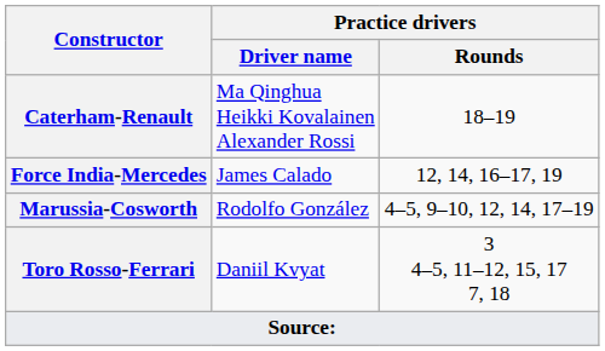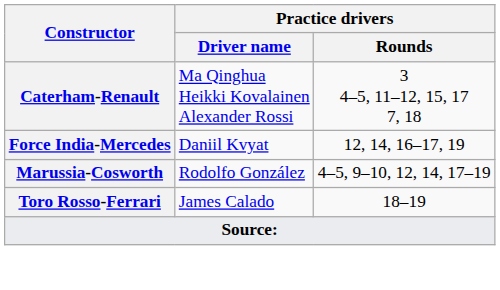Caterham-Renault | Practice drivers / Rounds: 18–19 -> 3 4–5, 11–12, 15, 17 7, 18
Force India-Mercedes | Practice drivers / Driver name: James Calado -> Daniil Kvyat
Toro Rosso-Ferrari | Practice drivers / Driver name: Daniil Kvyat -> James Calado
Toro Rosso-Ferrari | Practice drivers / Rounds: 3 4–5, 11–12, 15, 17 7, 18 -> 18–19
